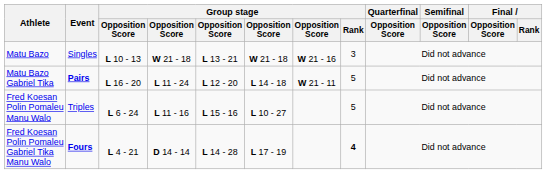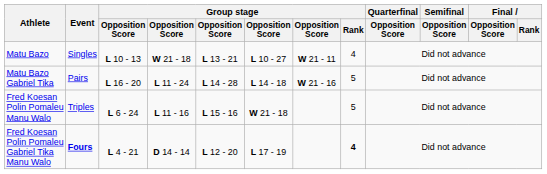Matu Bazo | column 6: W 21 - 18 -> L 10 - 27
Matu Bazo | column 7: W 21 - 16 -> W 21 - 11
Matu Bazo | Group stage / Rank: 3 -> 4
Matu Bazo Gabriel Tika | Event: bold -> normal
Matu Bazo Gabriel Tika | column 5: L 12 - 20 -> L 14 - 28
Matu Bazo Gabriel Tika | column 7: W 21 - 11 -> W 21 - 16
Fred Koesan Polin Pomaleu Manu Walo | column 6: L 10 - 27 -> W 21 - 18
Fred Koesan Polin Pomaleu Gabriel Tika Manu Walo | column 5: L 14 - 28 -> L 12 - 20
